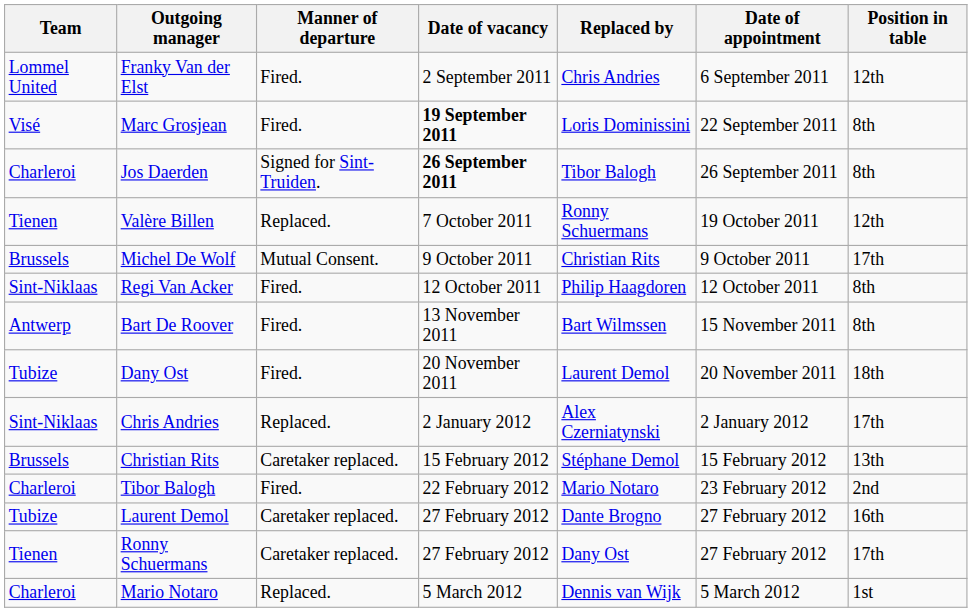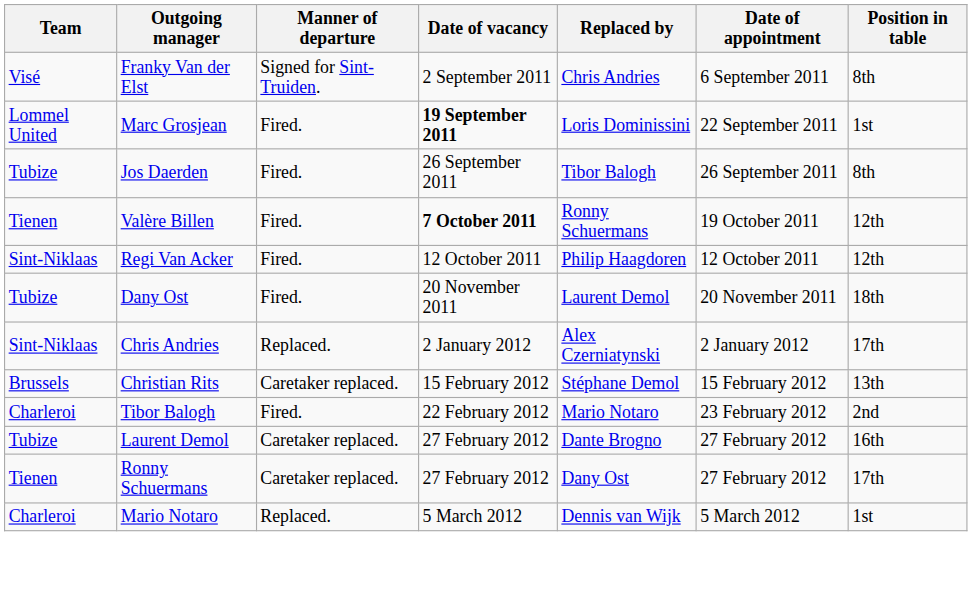Franky Van der Elst | Team: Lommel United -> Visé
Franky Van der Elst | Manner of departure: Fired. -> Signed for Sint-Truiden.
Franky Van der Elst | Position in table: 12th -> 8th
Marc Grosjean | Team: Visé -> Lommel United
Marc Grosjean | Position in table: 8th -> 1st
Jos Daerden | Team: Charleroi -> Tubize
Jos Daerden | Manner of departure: Signed for Sint-Truiden. -> Fired.
Jos Daerden | Date of vacancy: bold -> normal
Valère Billen | Manner of departure: Replaced. -> Fired.
Valère Billen | Date of vacancy: normal -> bold
- row: Brussels | Michel De Wolf | Mutual Consent. | 9 October 2011 | Christian Rits | 9 October 2011 | 17th
Regi Van Acker | Position in table: 8th -> 12th
- row: Antwerp | Bart De Roover | Fired. | 13 November 2011 | Bart Wilmssen | 15 November 2011 | 8th
